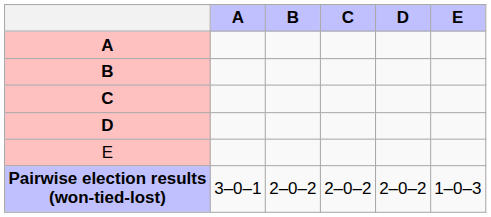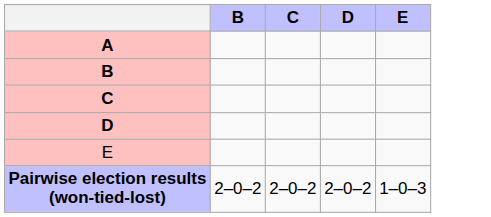- column: A | 3–0–1
